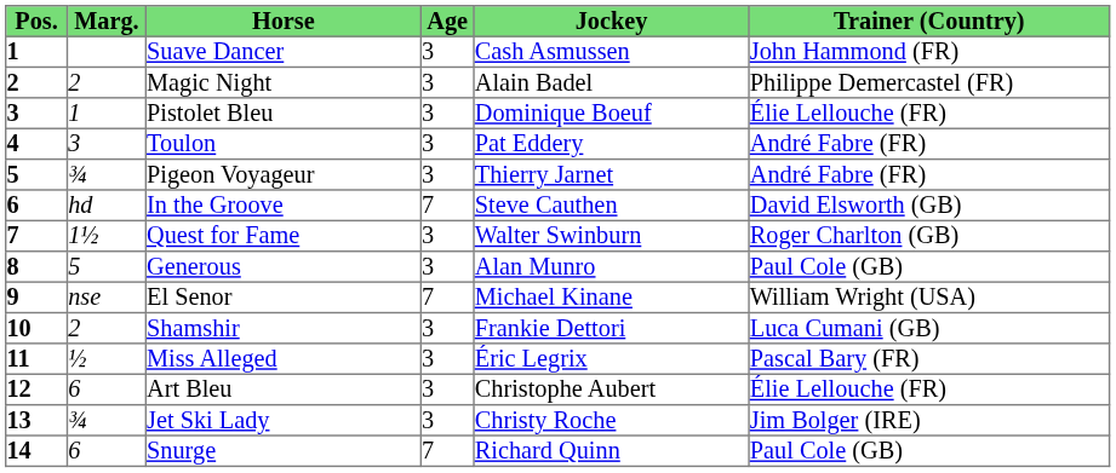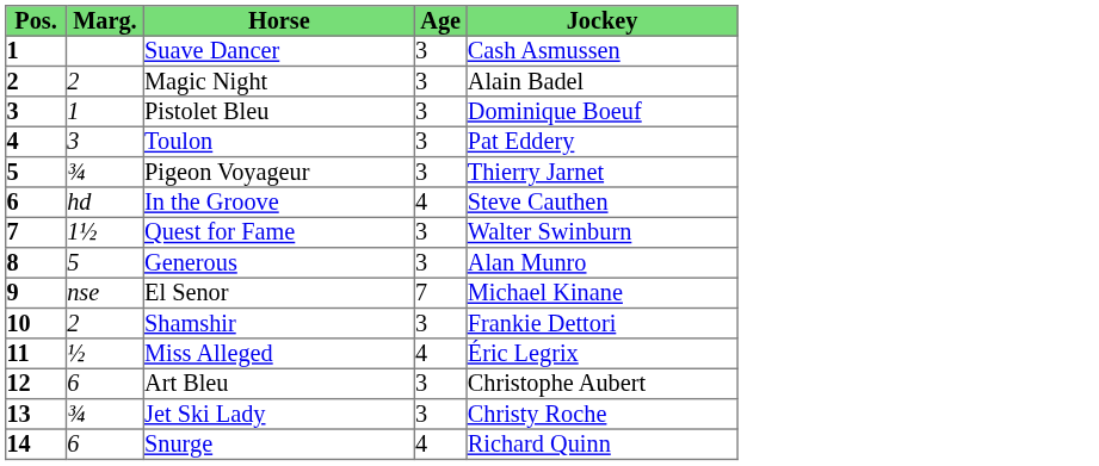- column: Trainer (Country) | John Hammond (FR) | Philippe Demercastel (FR) | Élie Lellouche (FR) | André Fabre (FR) | André Fabre (FR) | David Elsworth (GB) | Roger Charlton (GB) | Paul Cole (GB) | William Wright (USA) | Luca Cumani (GB) | Pascal Bary (FR) | Élie Lellouche (FR) | Jim Bolger (IRE) | Paul Cole (GB)
In the Groove | Age: 7 -> 4
Miss Alleged | Age: 3 -> 4
Snurge | Age: 7 -> 4
